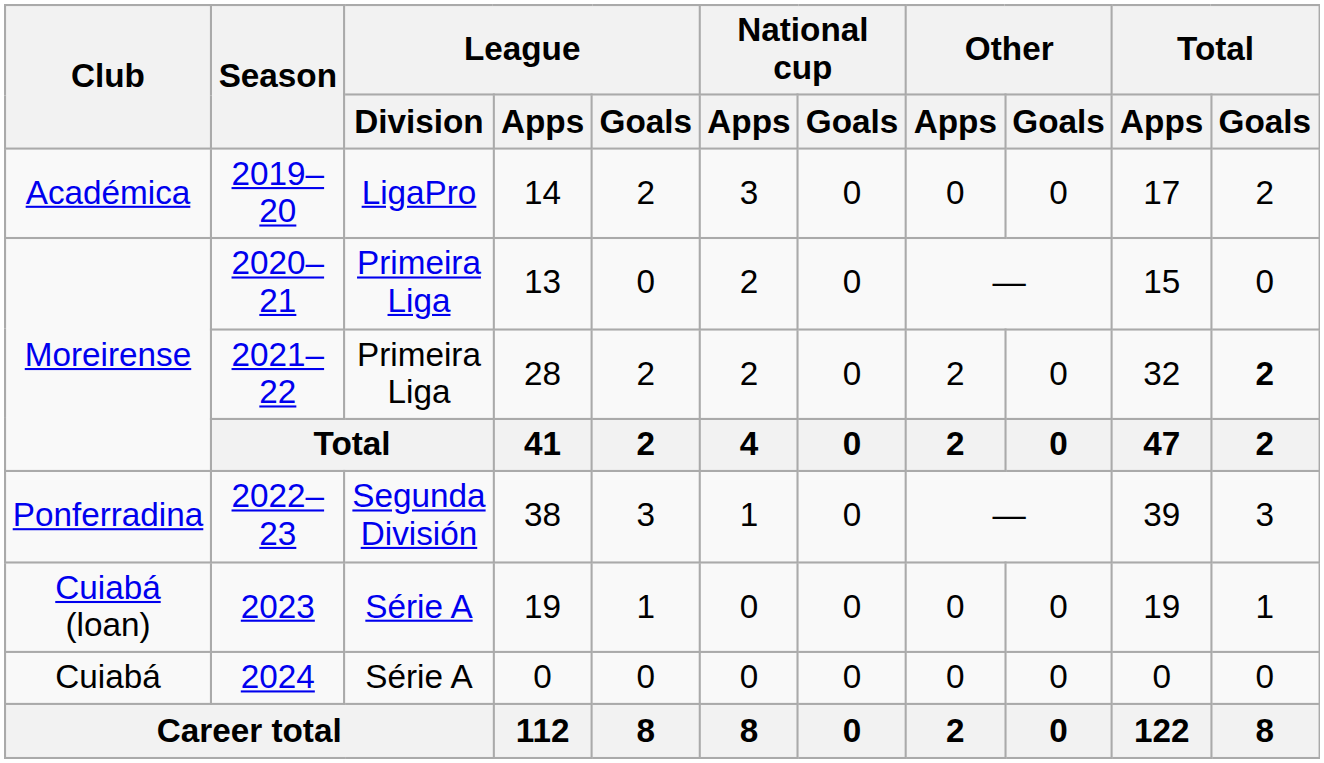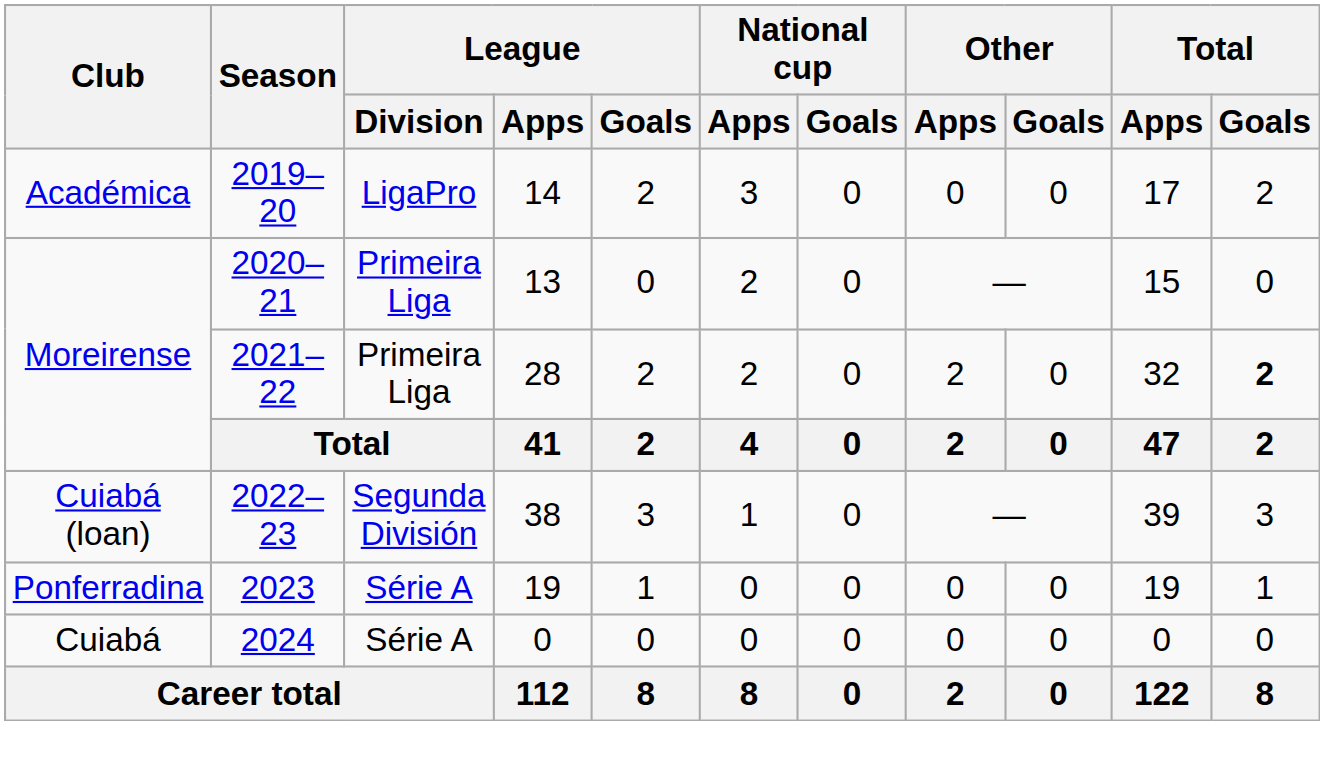2022–23 | Club: Ponferradina -> Cuiabá (loan)
2023 | Club: Cuiabá (loan) -> Ponferradina
